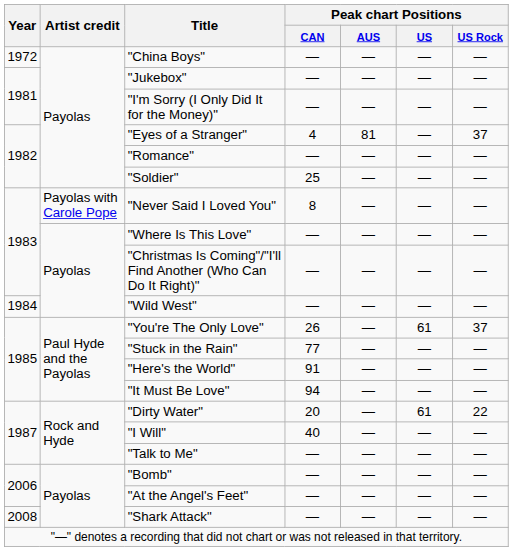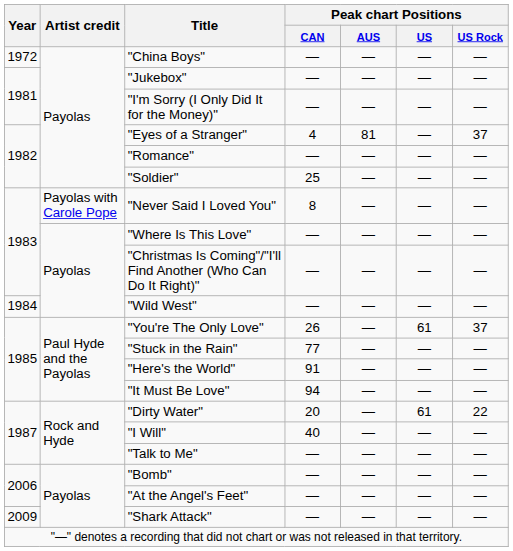"Shark Attack" | Year: 2008 -> 2009
